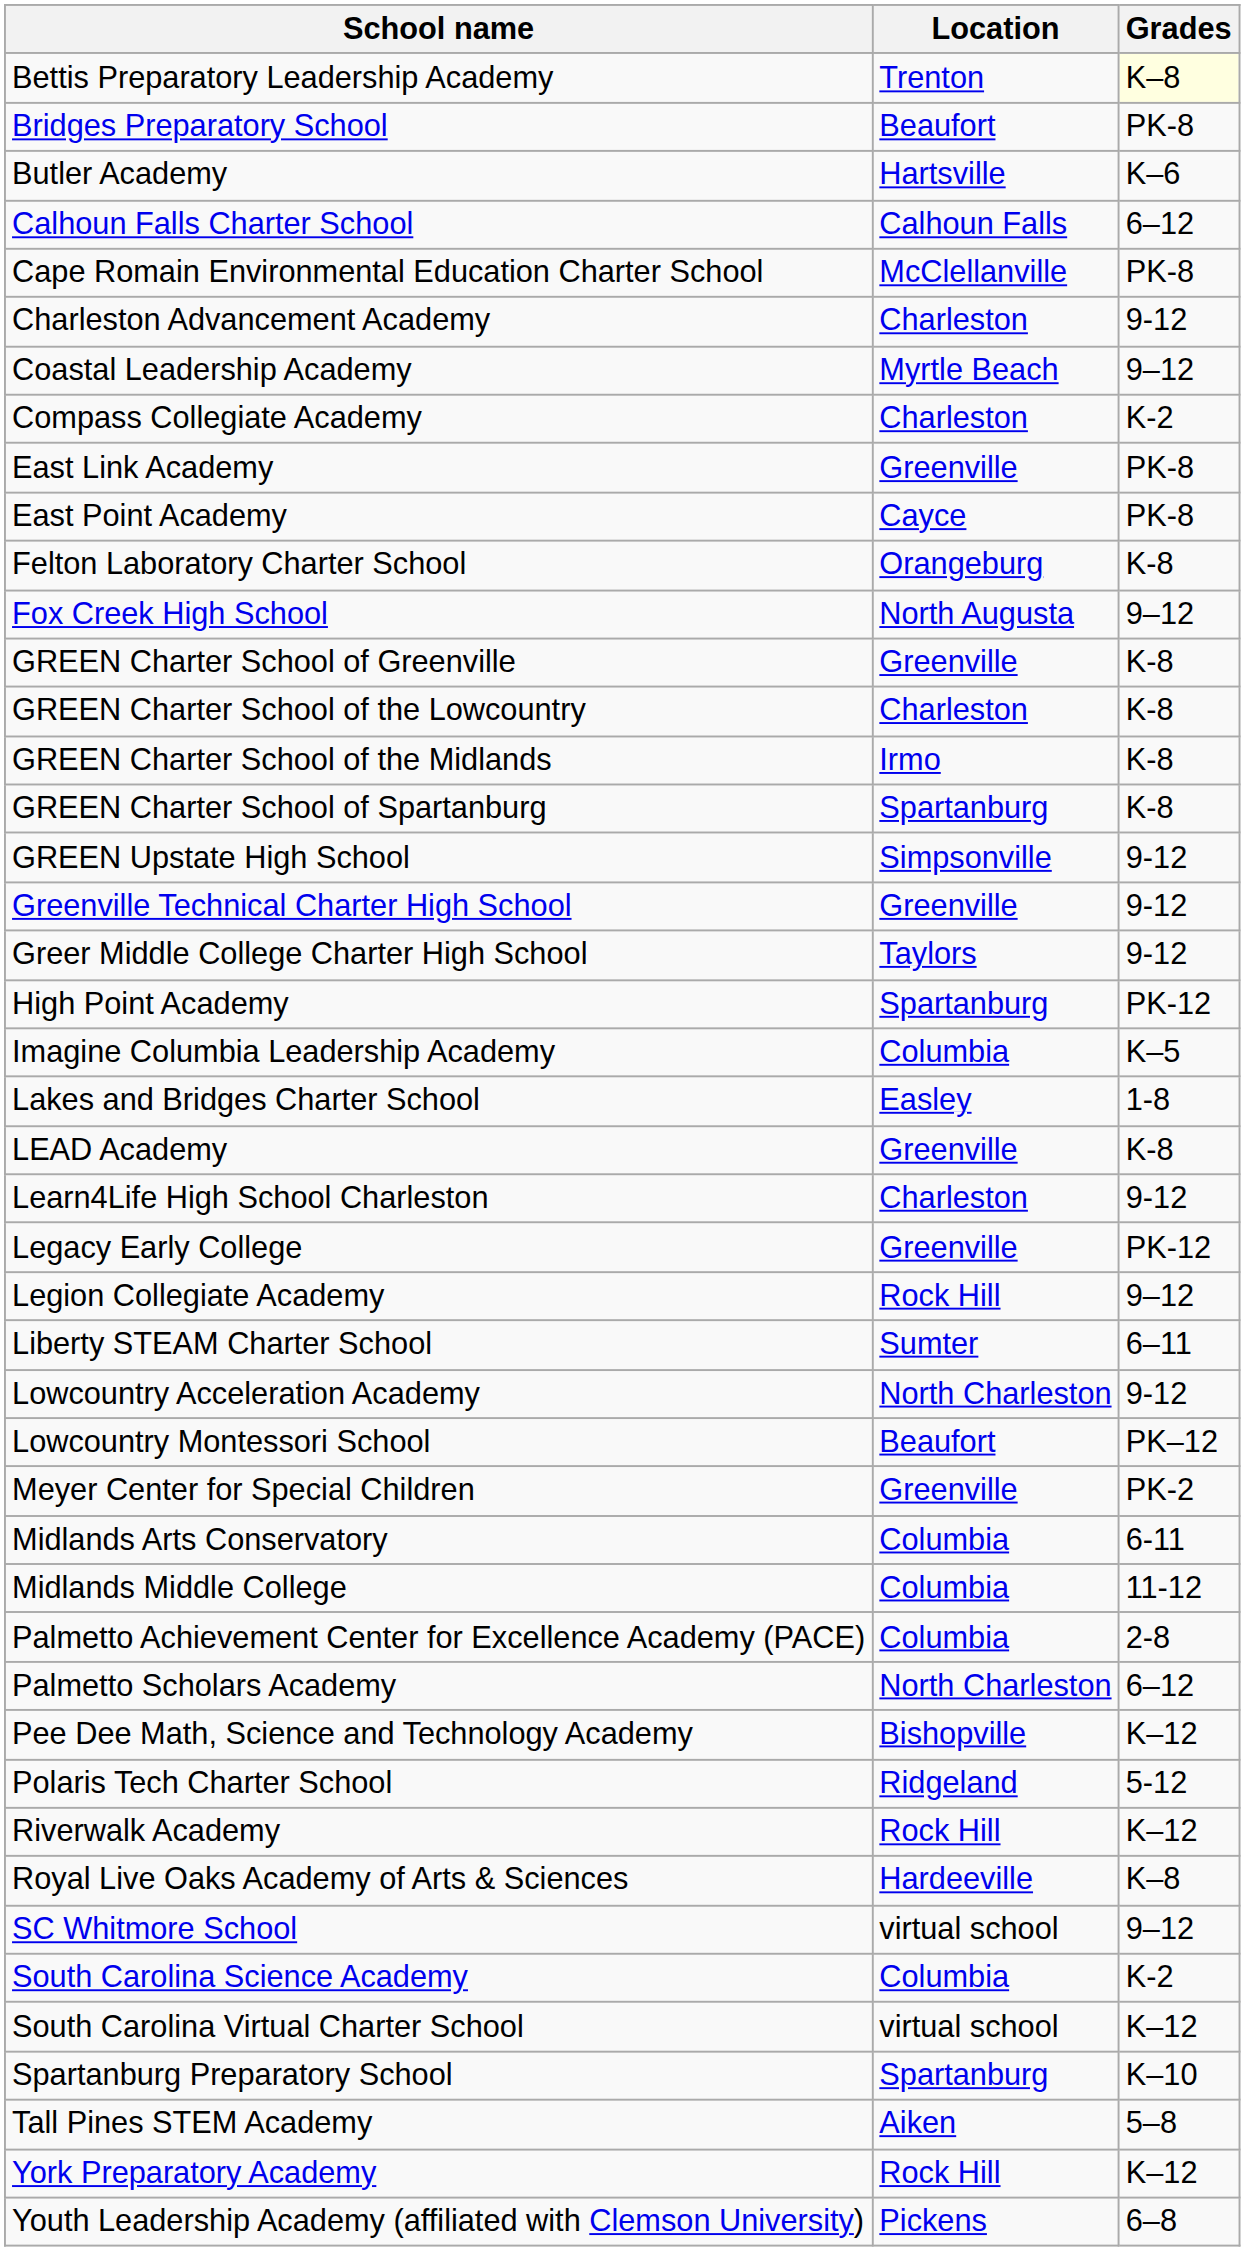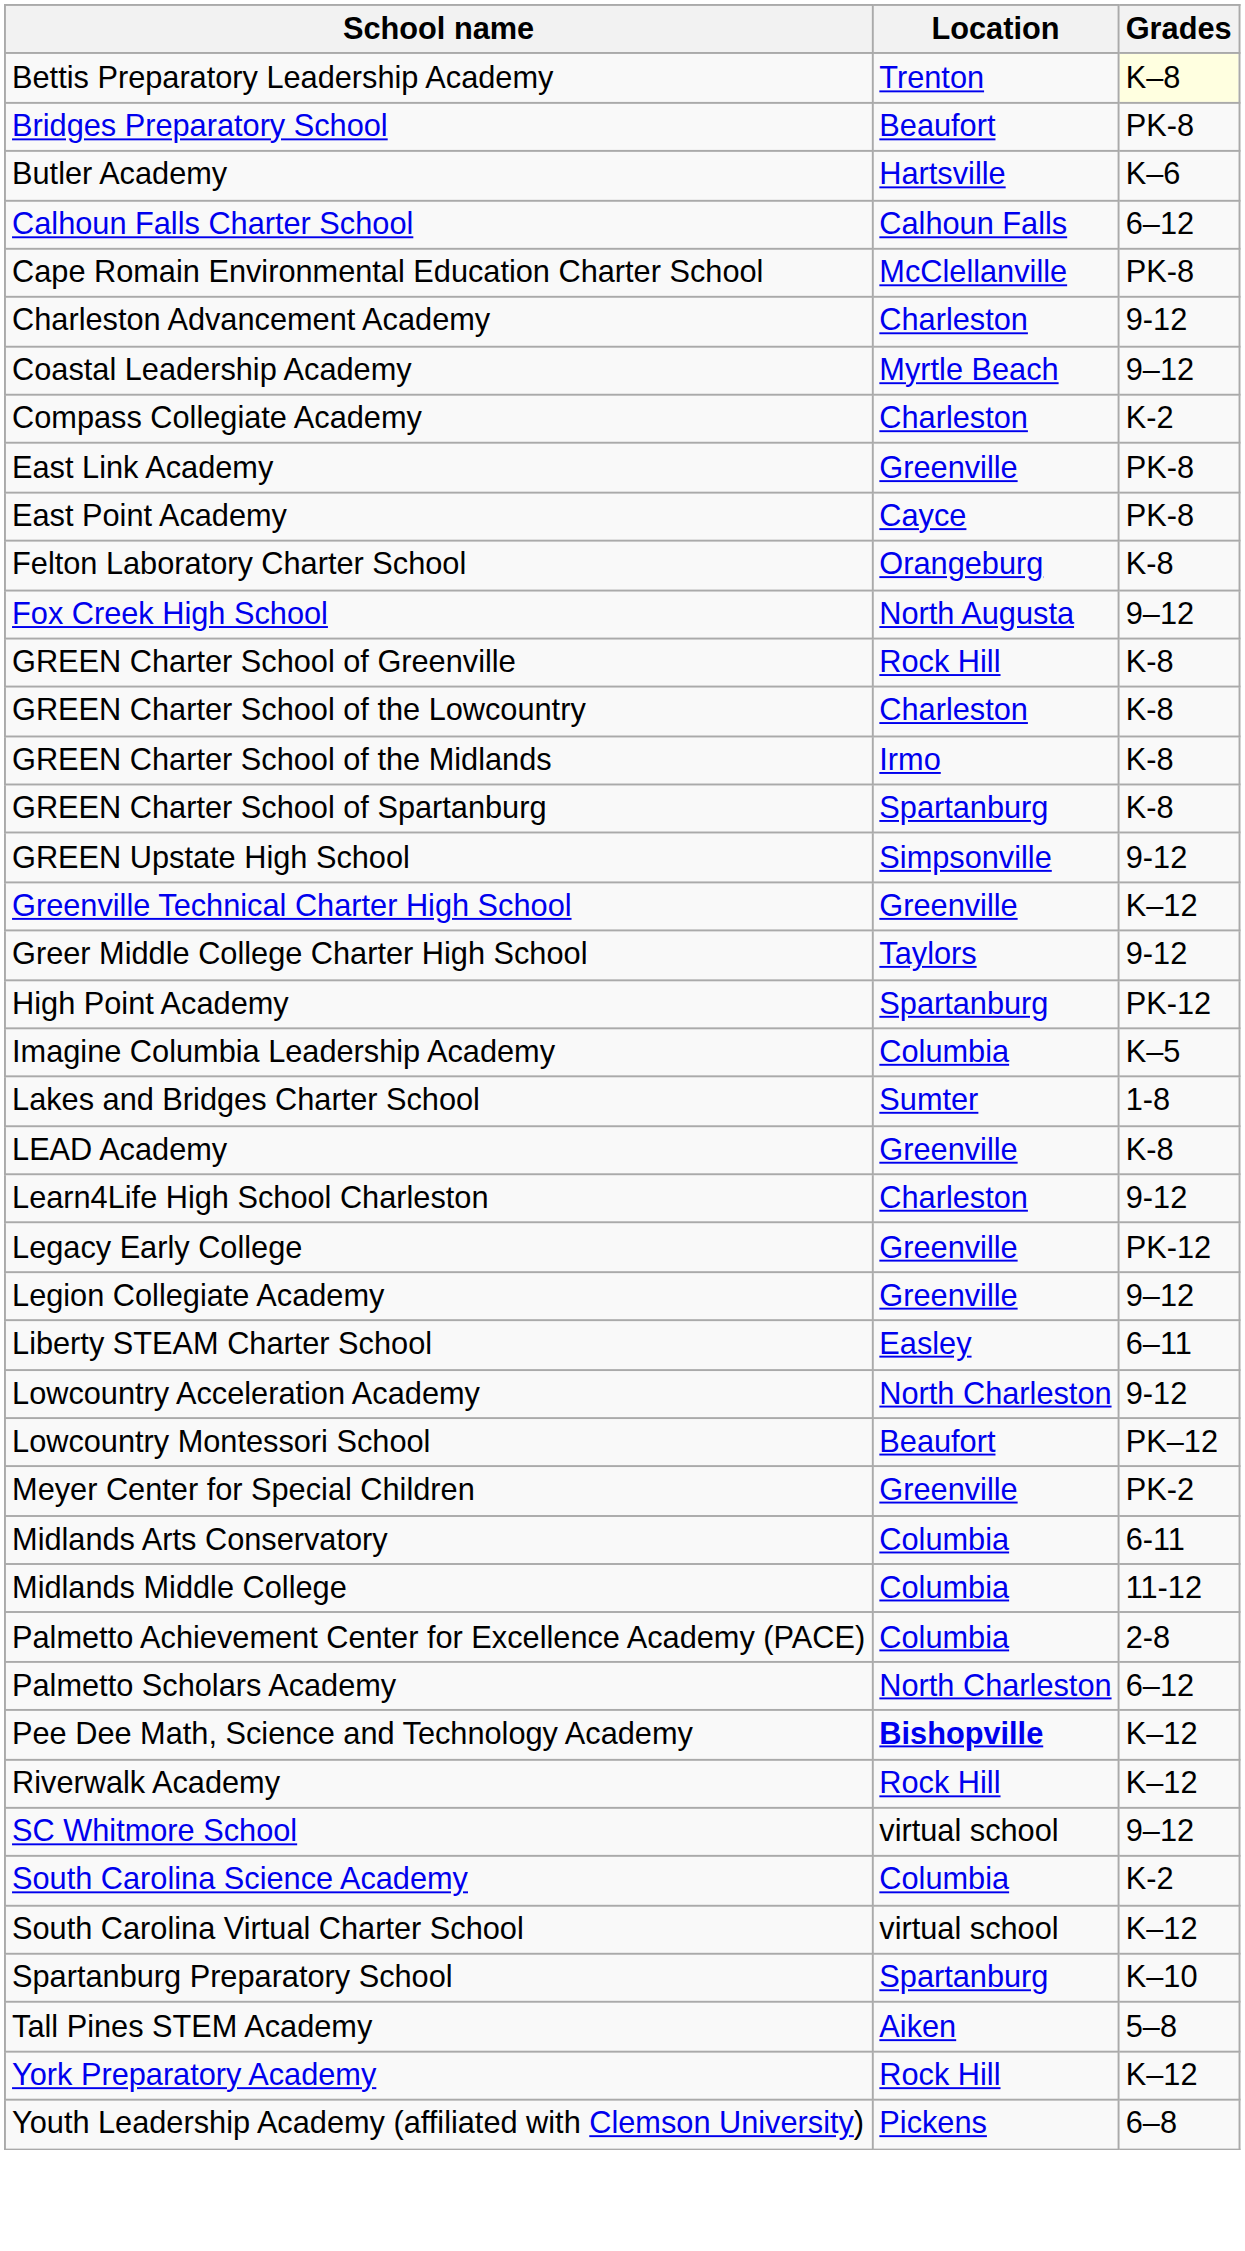GREEN Charter School of Greenville | Location: Greenville -> Rock Hill
Greenville Technical Charter High School | Grades: 9-12 -> K–12
Lakes and Bridges Charter School | Location: Easley -> Sumter
Legion Collegiate Academy | Location: Rock Hill -> Greenville
Liberty STEAM Charter School | Location: Sumter -> Easley
Pee Dee Math, Science and Technology Academy | Location: normal -> bold
- row: Polaris Tech Charter School | Ridgeland | 5-12
- row: Royal Live Oaks Academy of Arts & Sciences | Hardeeville | K–8
